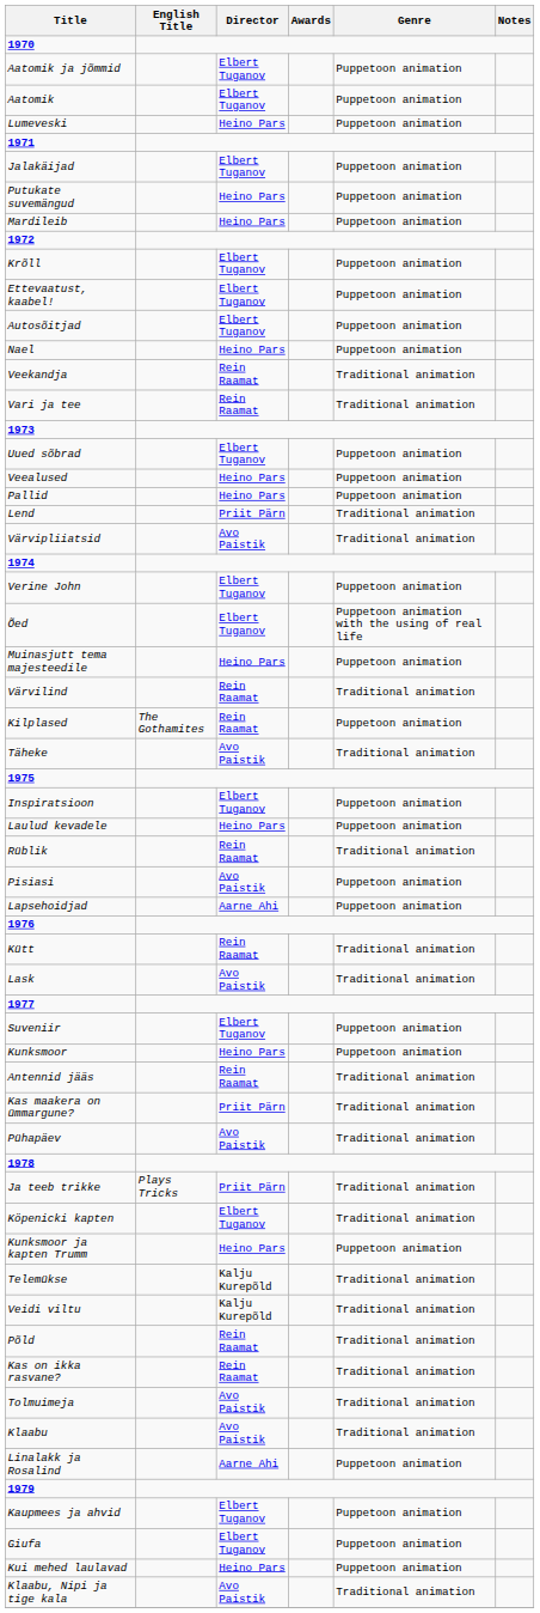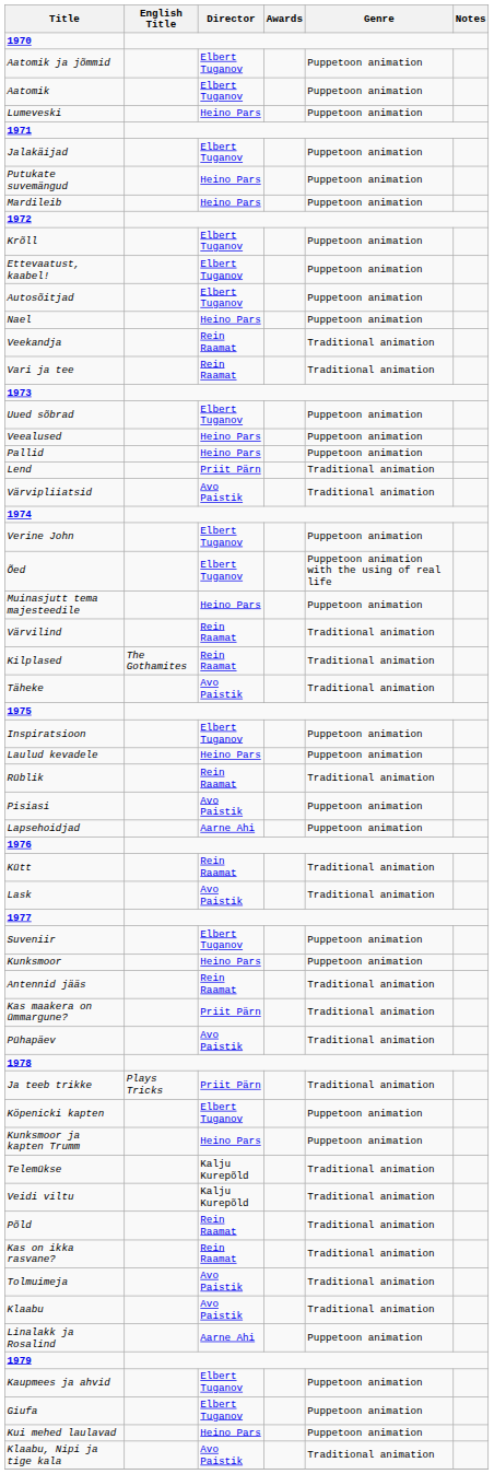Kilplased | Genre: Puppetoon animation -> Traditional animation
Köpenicki kapten | Genre: Traditional animation -> Puppetoon animation
